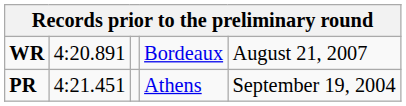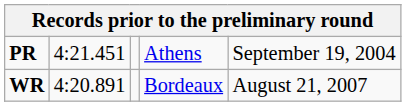rows swapped: PR <-> WR
